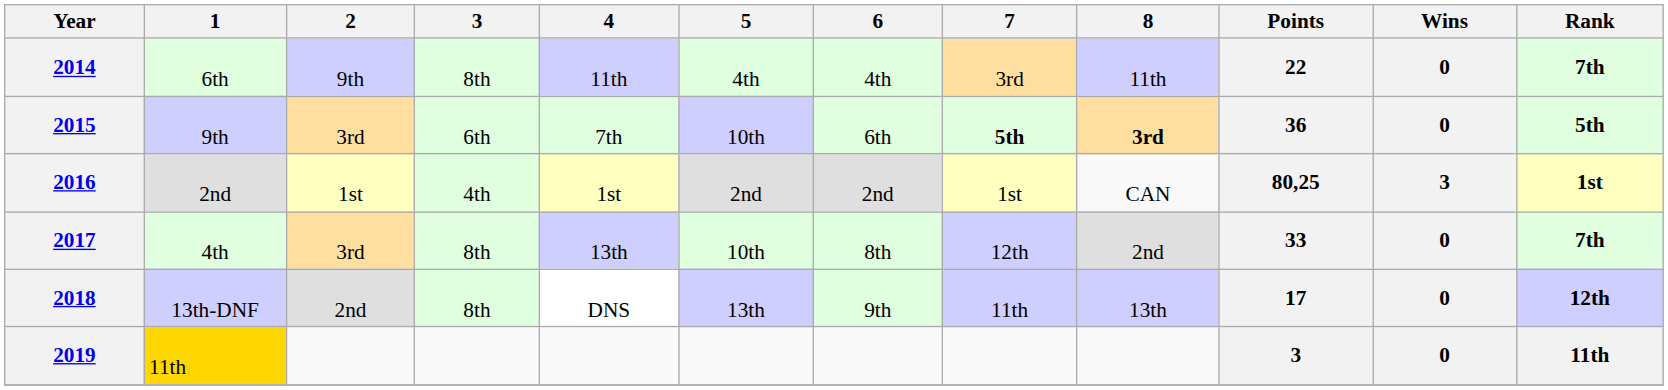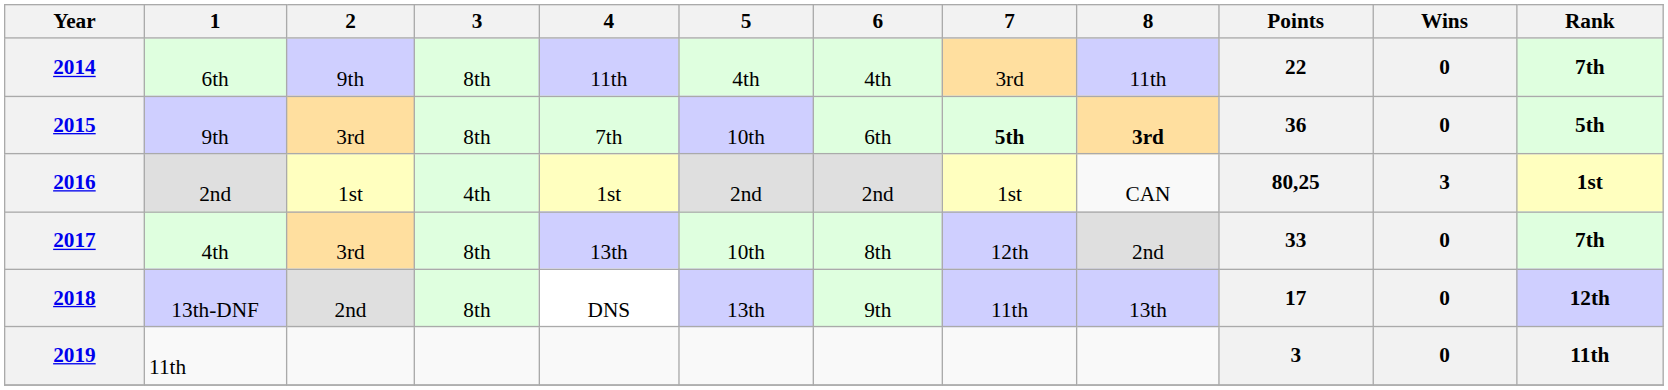2015 | 3: 6th -> 8th
2019 | 1: gold background -> no background
